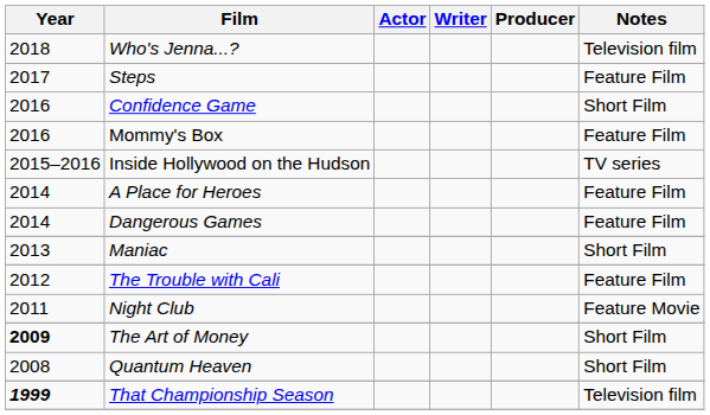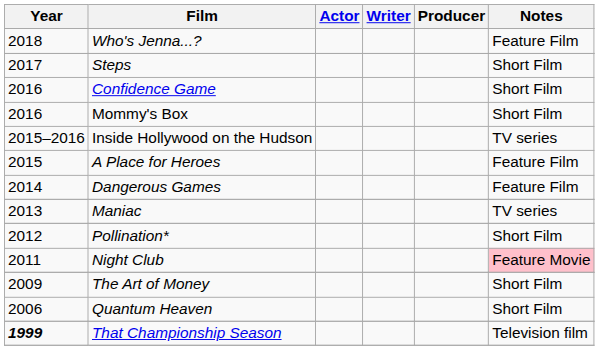Who's Jenna...? | Notes: Television film -> Feature Film
Steps | Notes: Feature Film -> Short Film
Mommy's Box | Notes: Feature Film -> Short Film
A Place for Heroes | Year: 2014 -> 2015
Maniac | Notes: Short Film -> TV series
+ row: 2012 | Pollination* | Short Film
- row: 2012 | The Trouble with Cali | Feature Film
Night Club | Notes: no background -> pink background
The Art of Money | Year: bold -> normal
Quantum Heaven | Year: 2008 -> 2006
